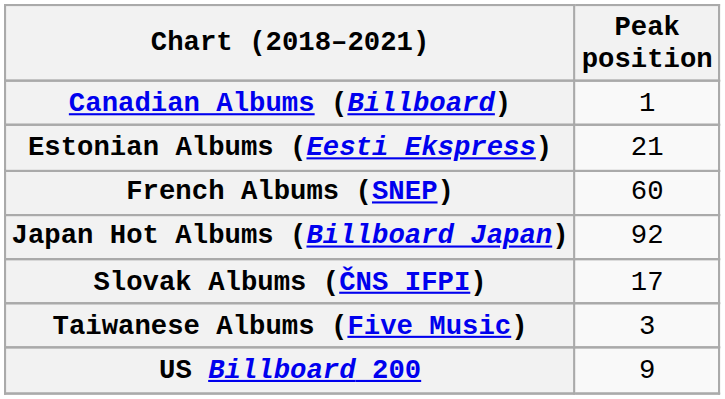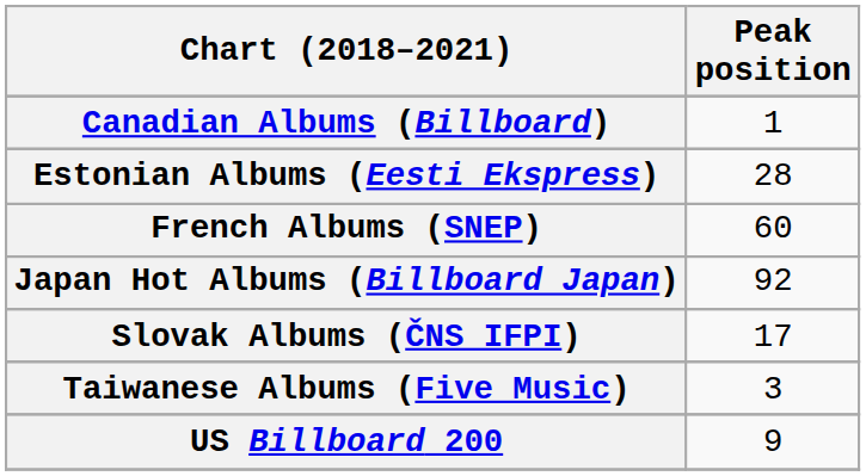Estonian Albums (Eesti Ekspress) | Peak position: 21 -> 28
